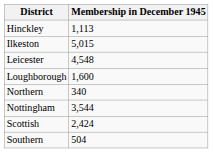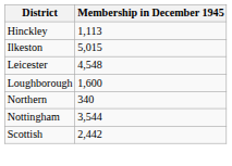Scottish | Membership in December 1945: 2,424 -> 2,442
- row: Southern | 504
